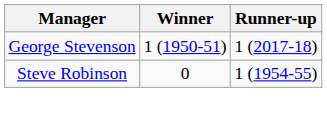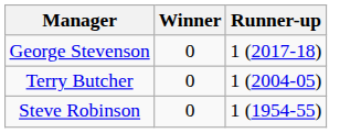George Stevenson | Winner: 1 (1950-51) -> 0
+ row: Terry Butcher | 0 | 1 (2004-05)
